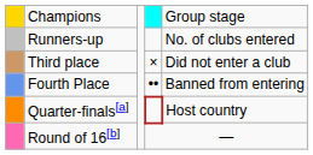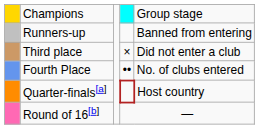Runners-up | column 5: No. of clubs entered -> Banned from entering
Fourth Place | column 5: Banned from entering -> No. of clubs entered
